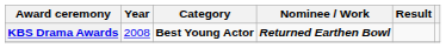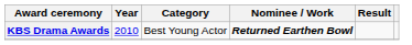KBS Drama Awards | Year: 2008 -> 2010
KBS Drama Awards | Category: bold -> normal
